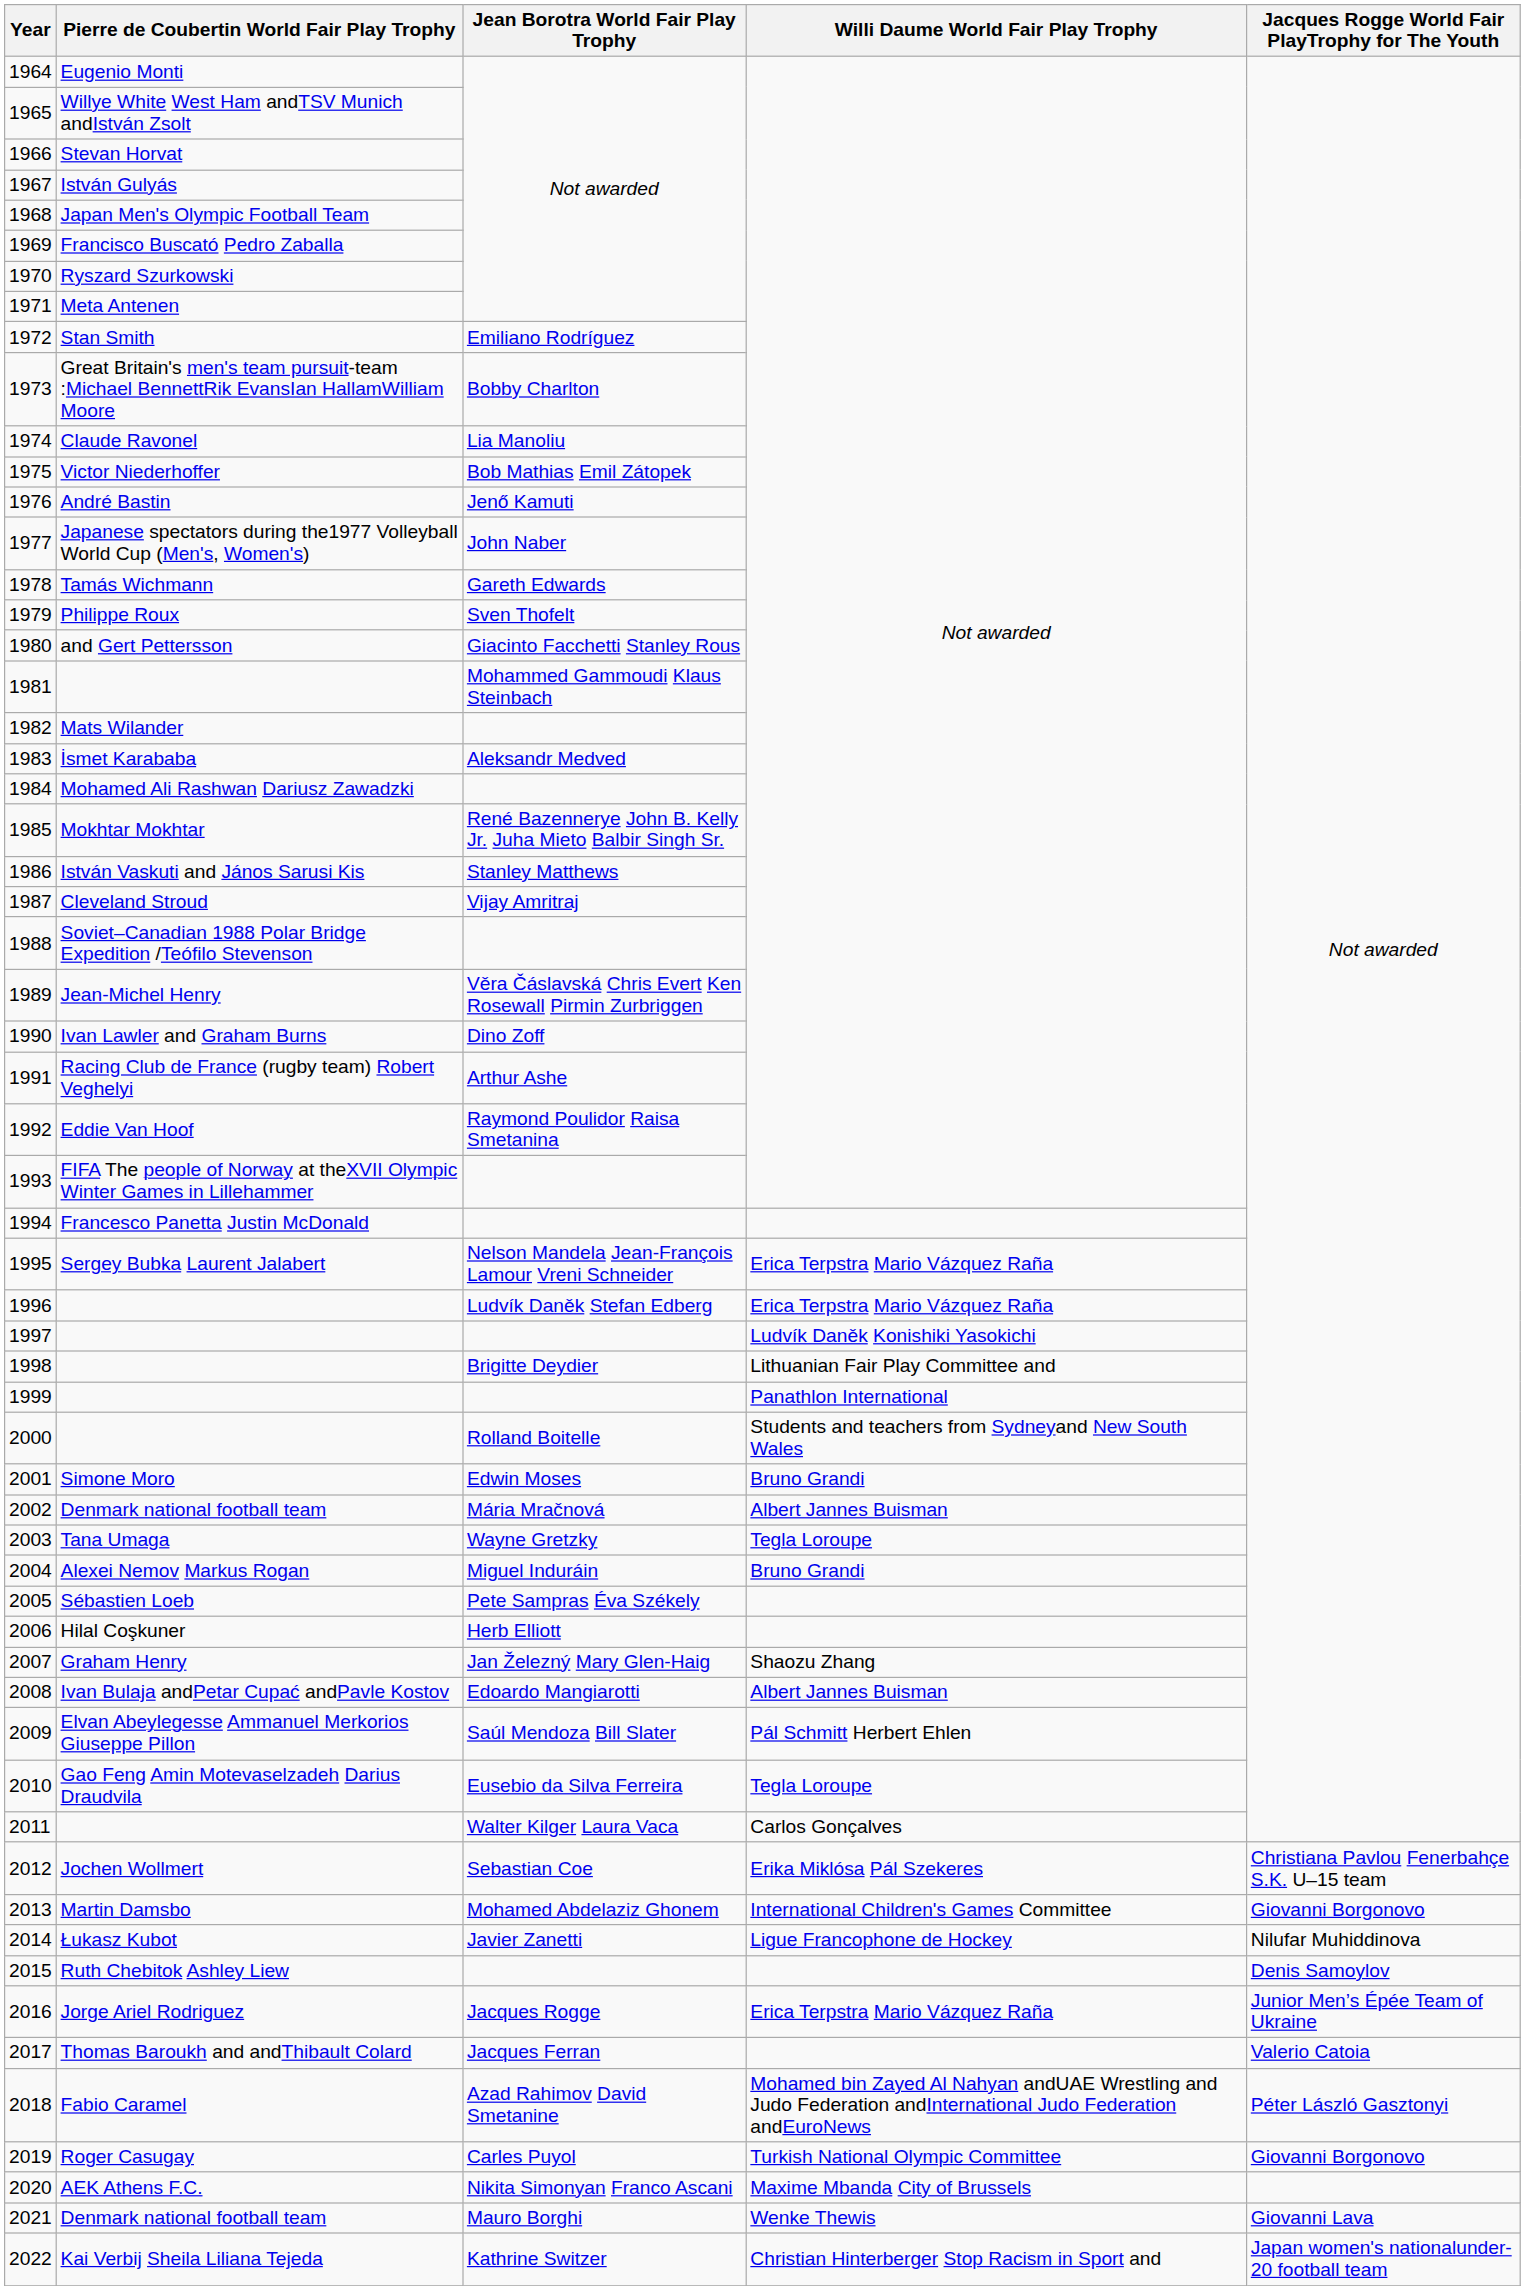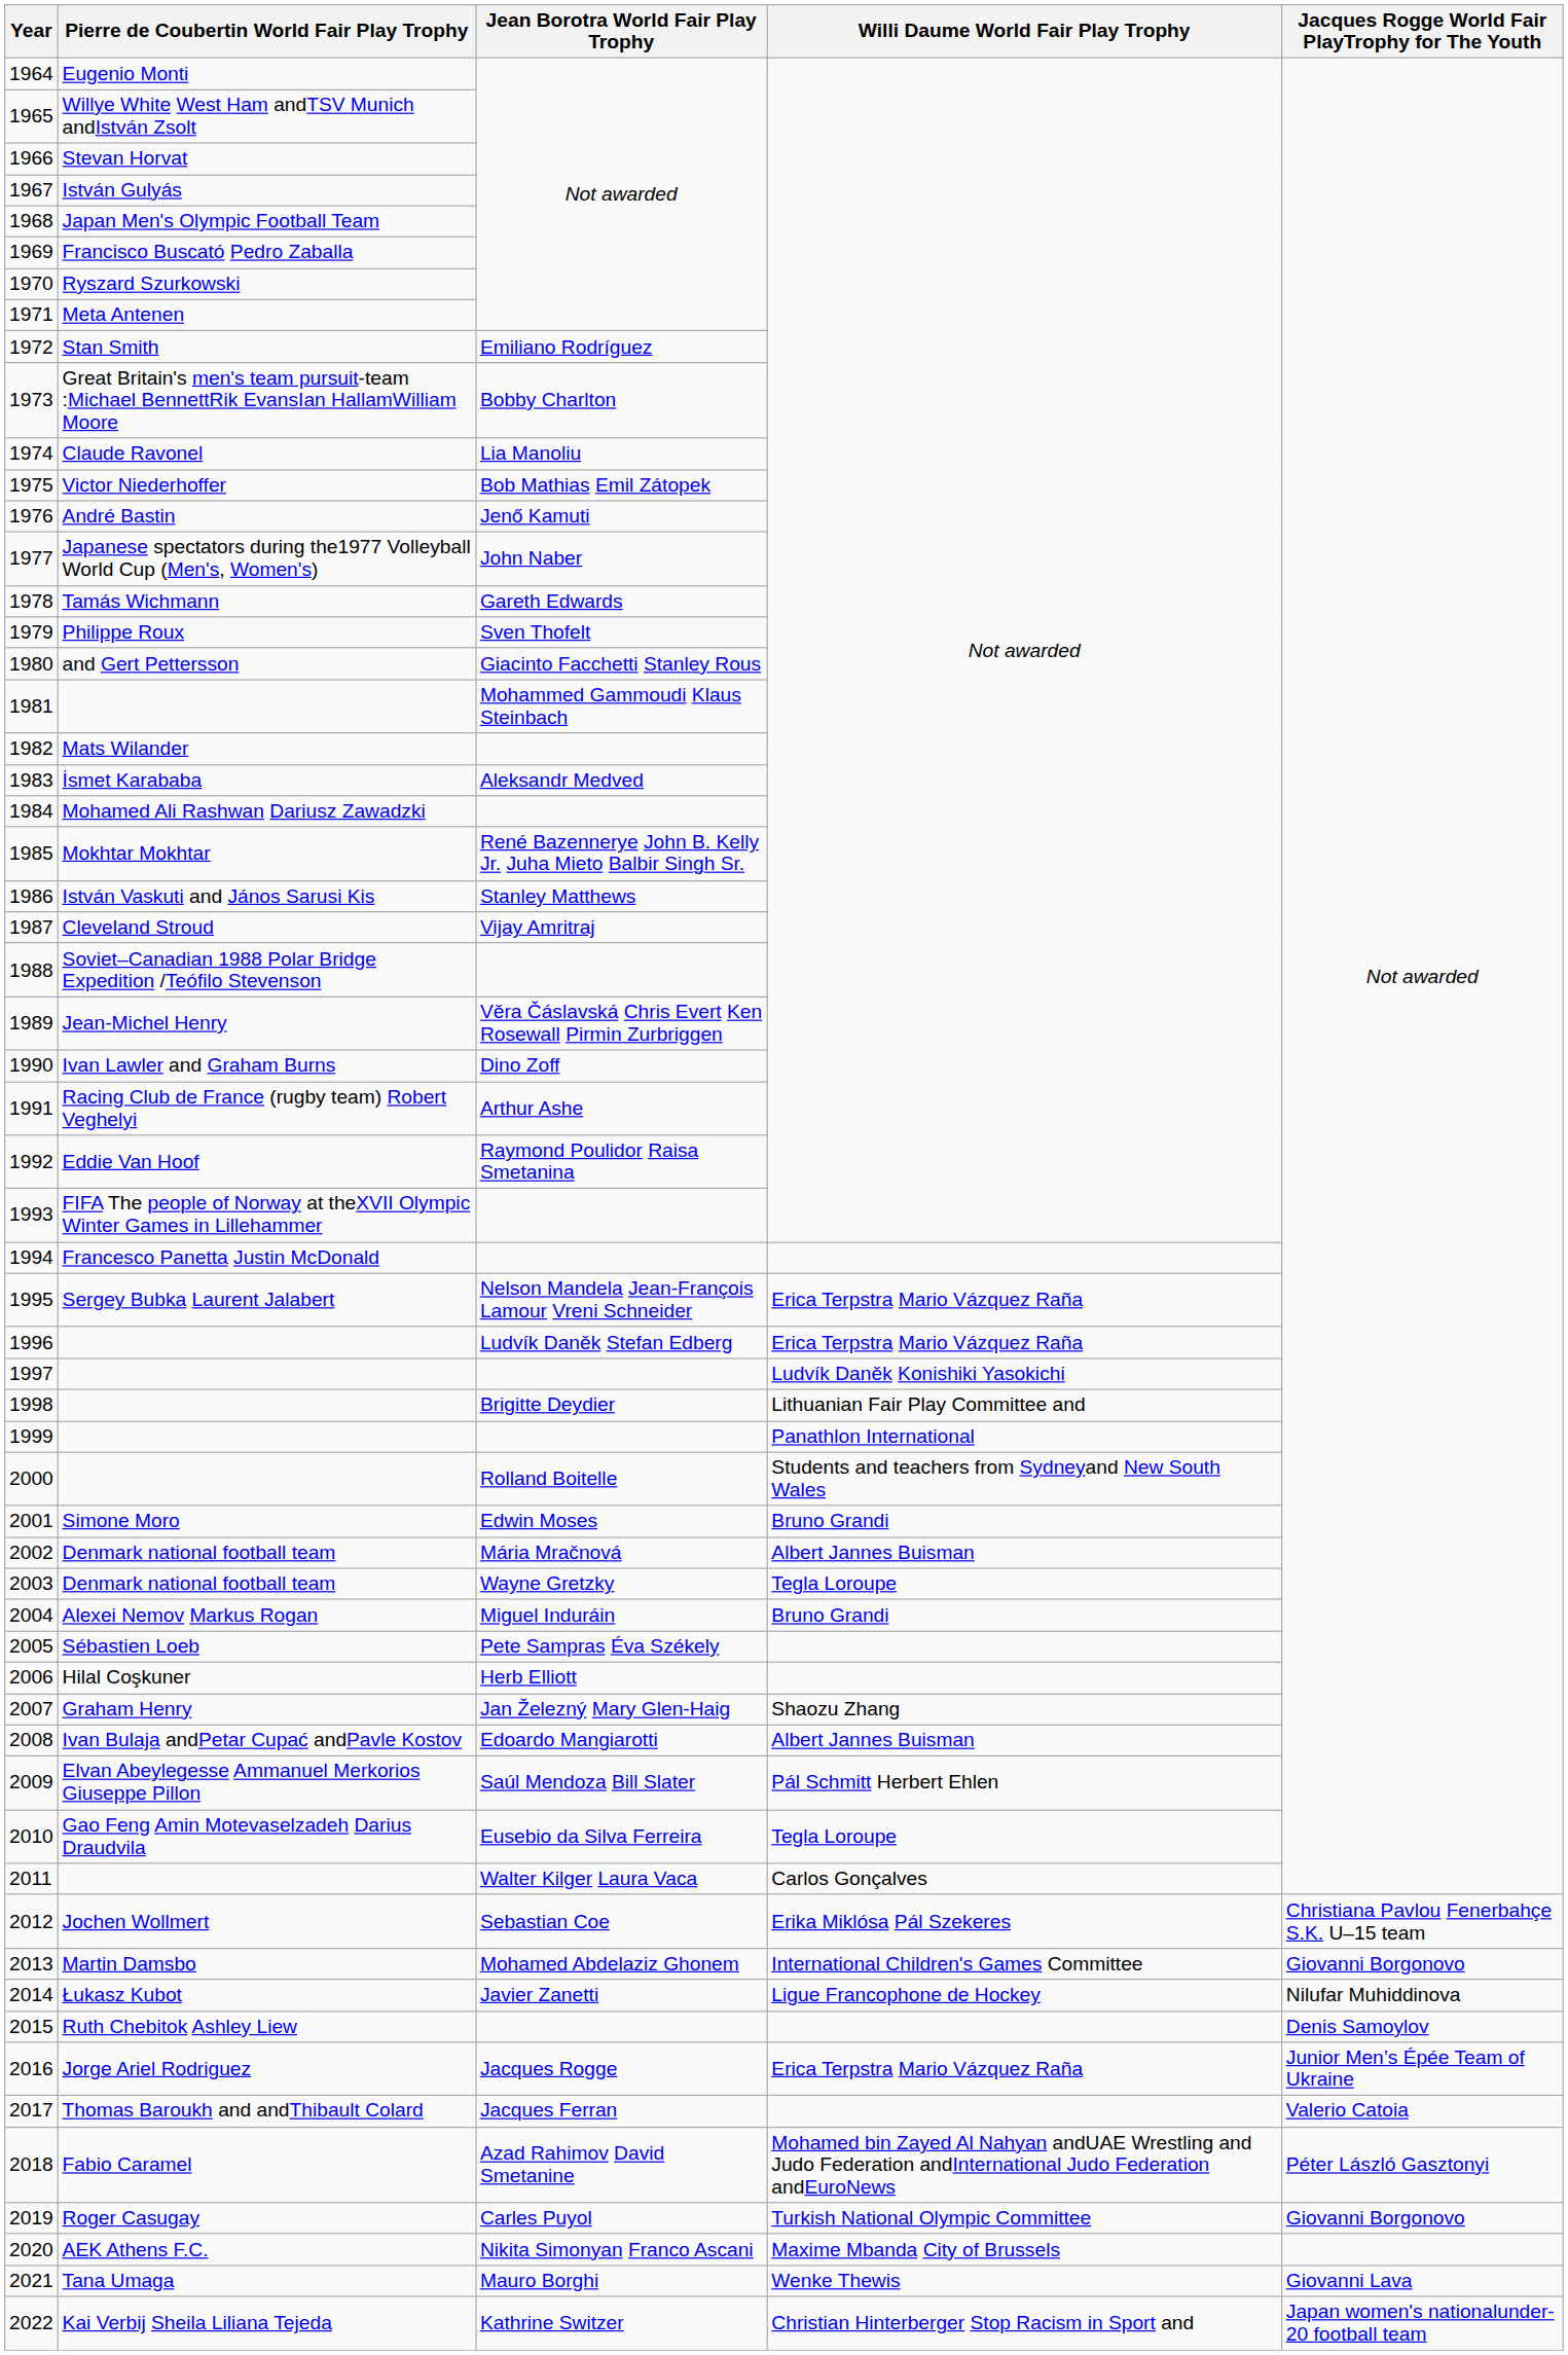2003 | Pierre de Coubertin World Fair Play Trophy: Tana Umaga -> Denmark national football team
2021 | Pierre de Coubertin World Fair Play Trophy: Denmark national football team -> Tana Umaga
